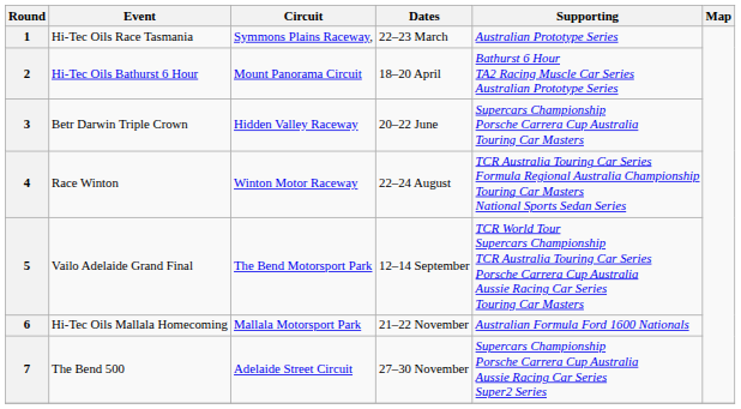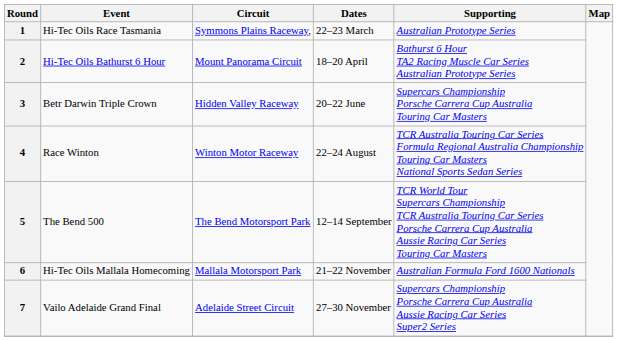5 | Event: Vailo Adelaide Grand Final -> The Bend 500
7 | Event: The Bend 500 -> Vailo Adelaide Grand Final
